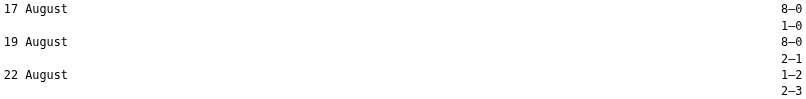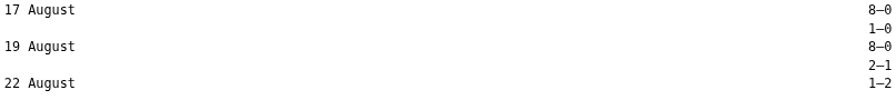- row: 2–3
